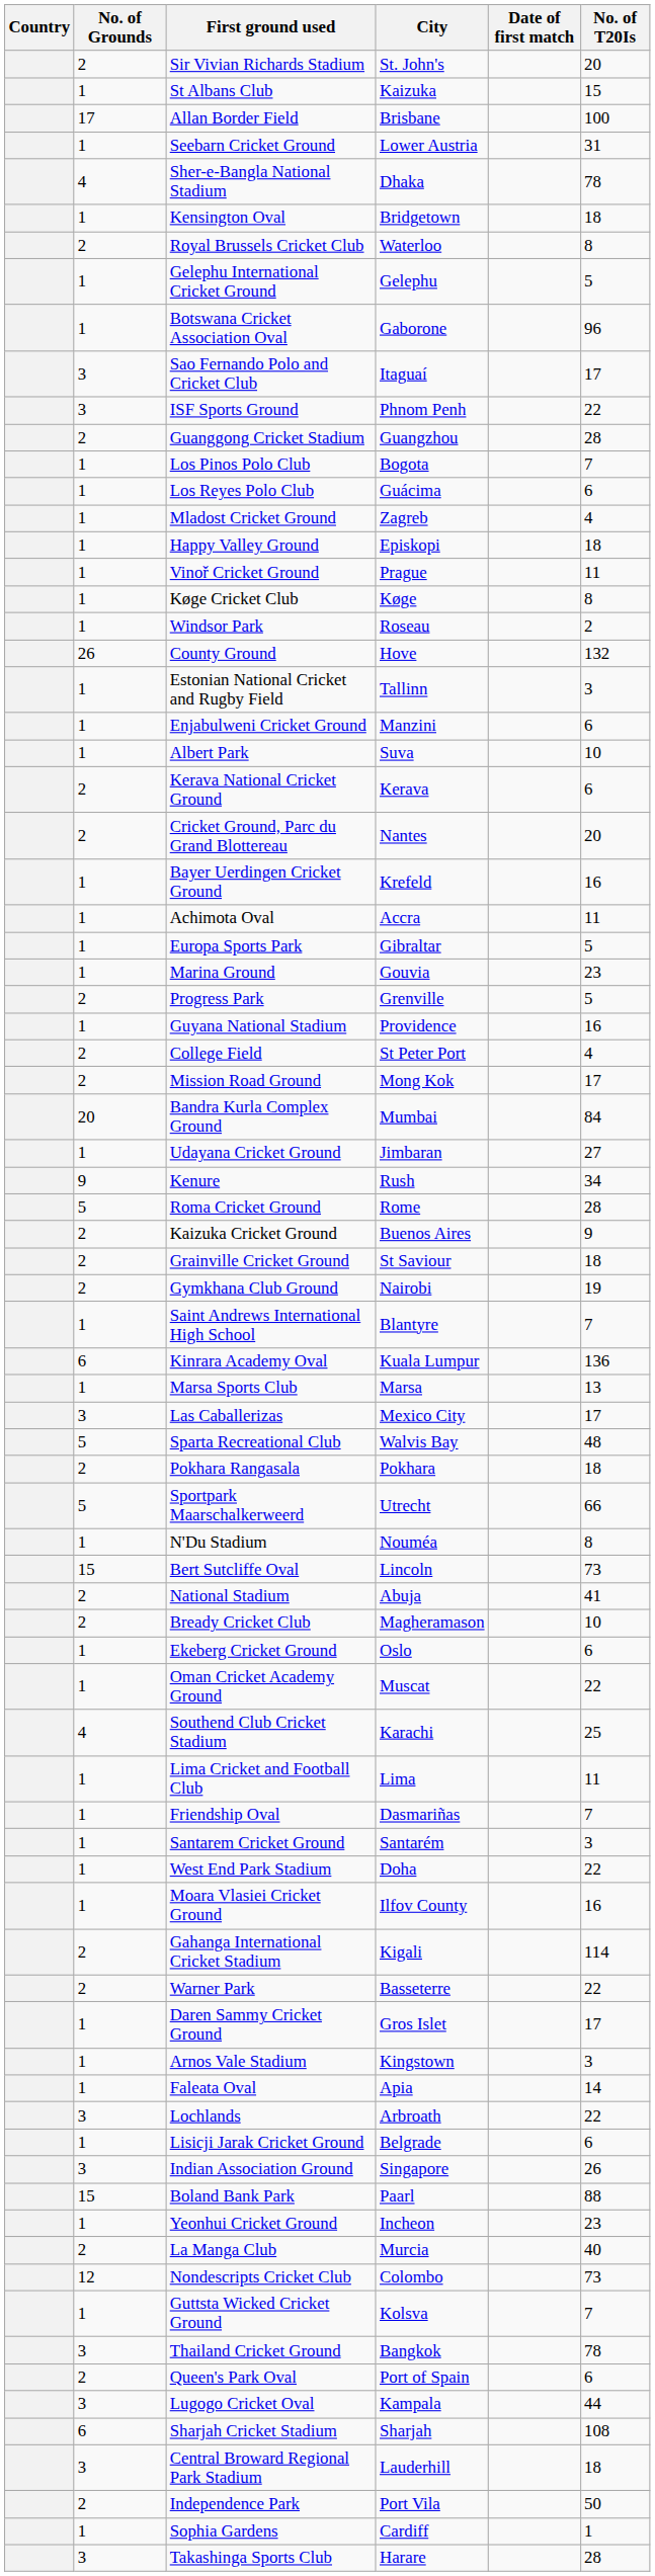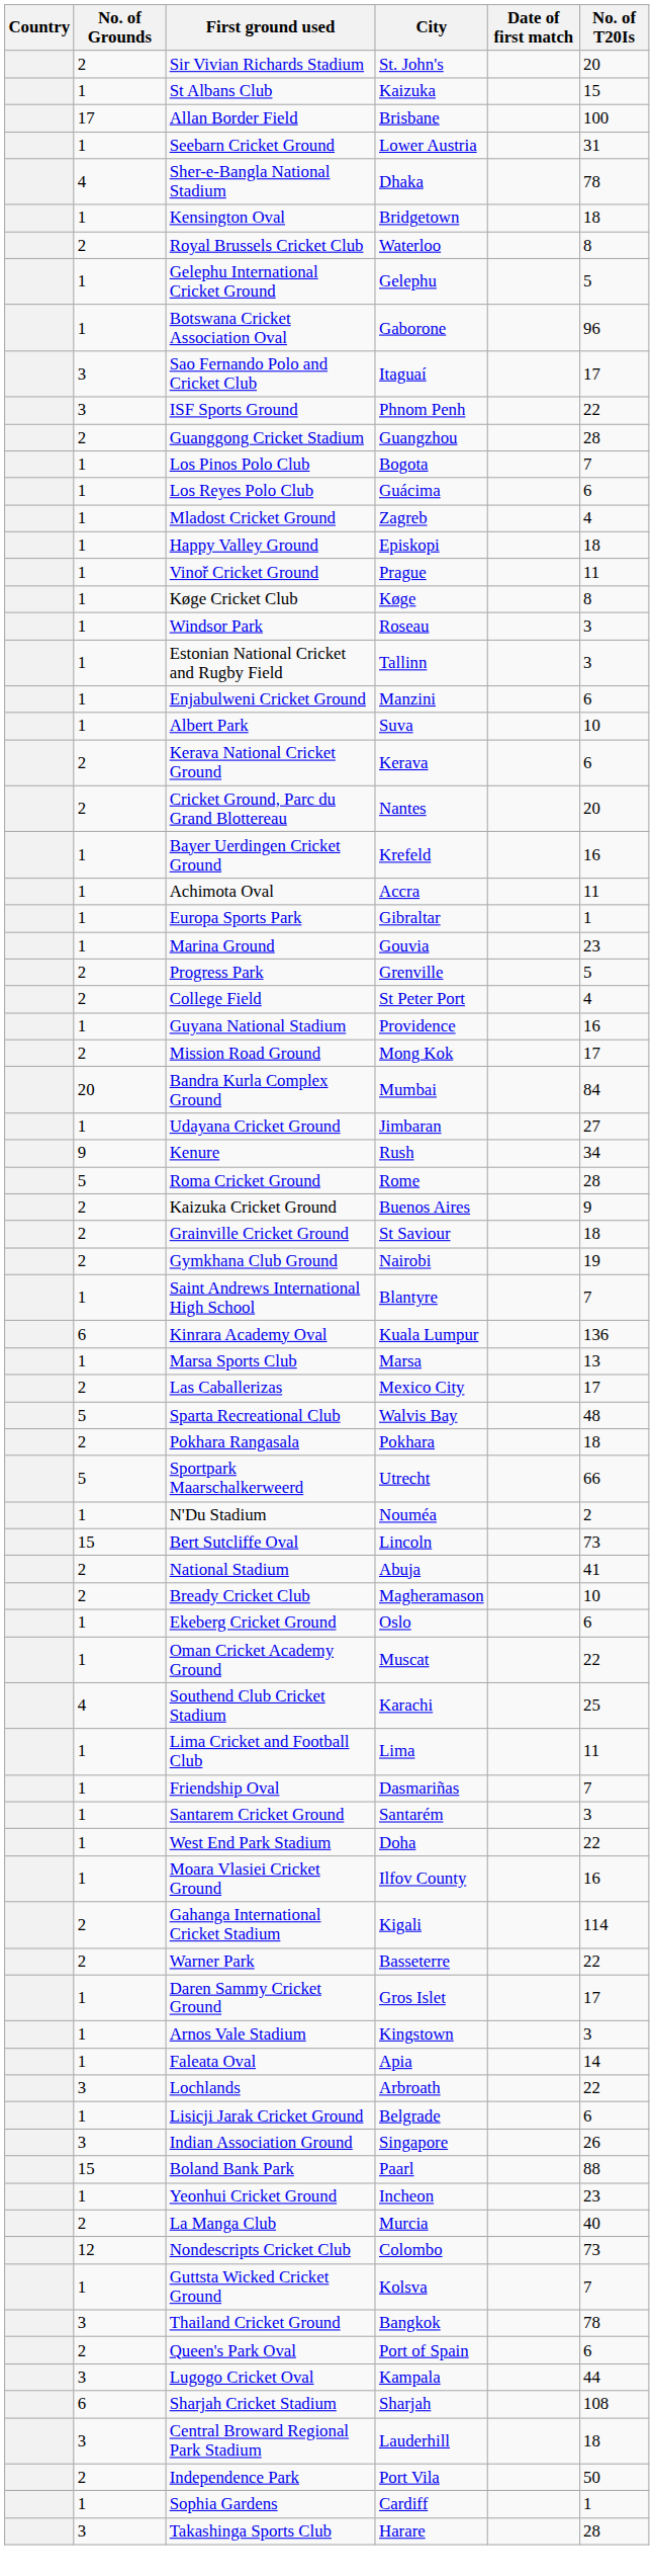Windsor Park | No. of T20Is: 2 -> 3
- row: 26 | County Ground | Hove | 132
Europa Sports Park | No. of T20Is: 5 -> 1
rows swapped: College Field <-> Guyana National Stadium
Las Caballerizas | No. of Grounds: 3 -> 2
N'Du Stadium | No. of T20Is: 8 -> 2
